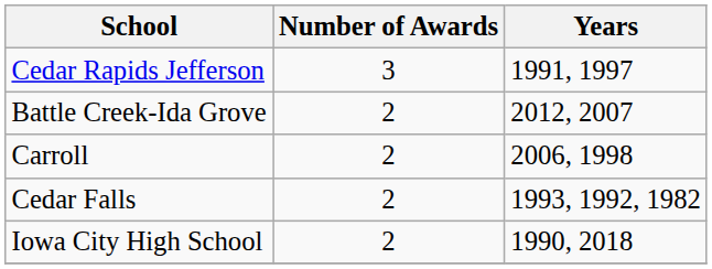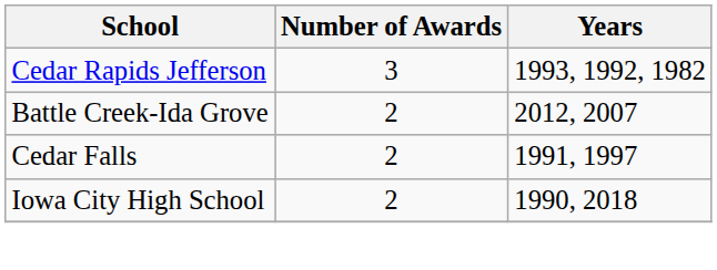Cedar Rapids Jefferson | Years: 1991, 1997 -> 1993, 1992, 1982
- row: Carroll | 2 | 2006, 1998
Cedar Falls | Years: 1993, 1992, 1982 -> 1991, 1997
